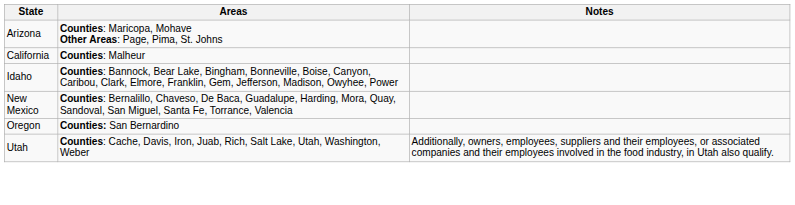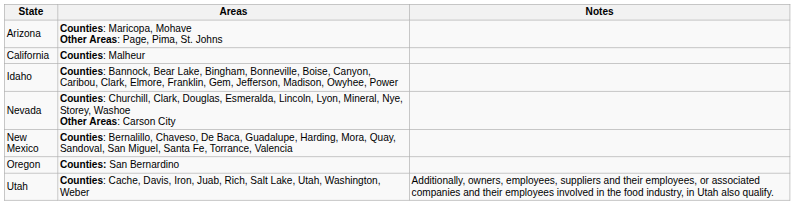+ row: Nevada | Counties: Churchill, Clark, Douglas, Esmeralda, Lincoln, Lyon, Mineral, Nye, Storey, Washoe Other Areas: Carson City
